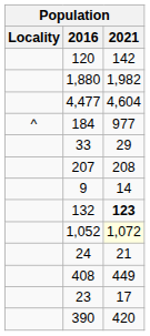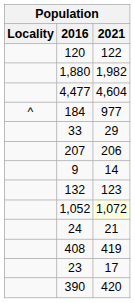120 | 2021: 142 -> 122
207 | 2021: 208 -> 206
132 | 2021: bold -> normal
408 | 2021: 449 -> 419
